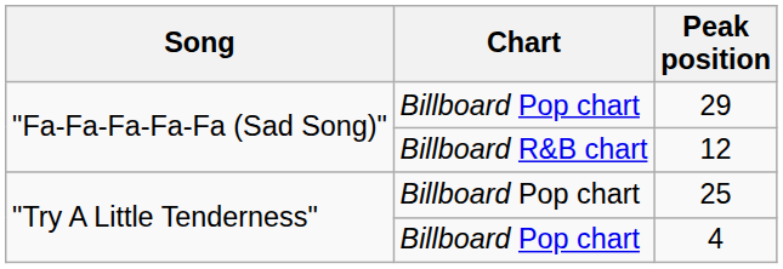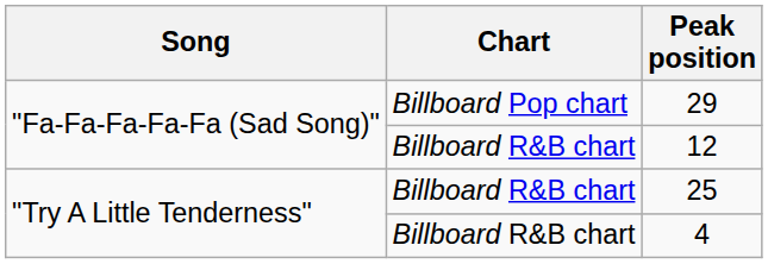25 | Chart: Billboard Pop chart -> Billboard R&B chart
4 | Chart: Billboard Pop chart -> Billboard R&B chart
